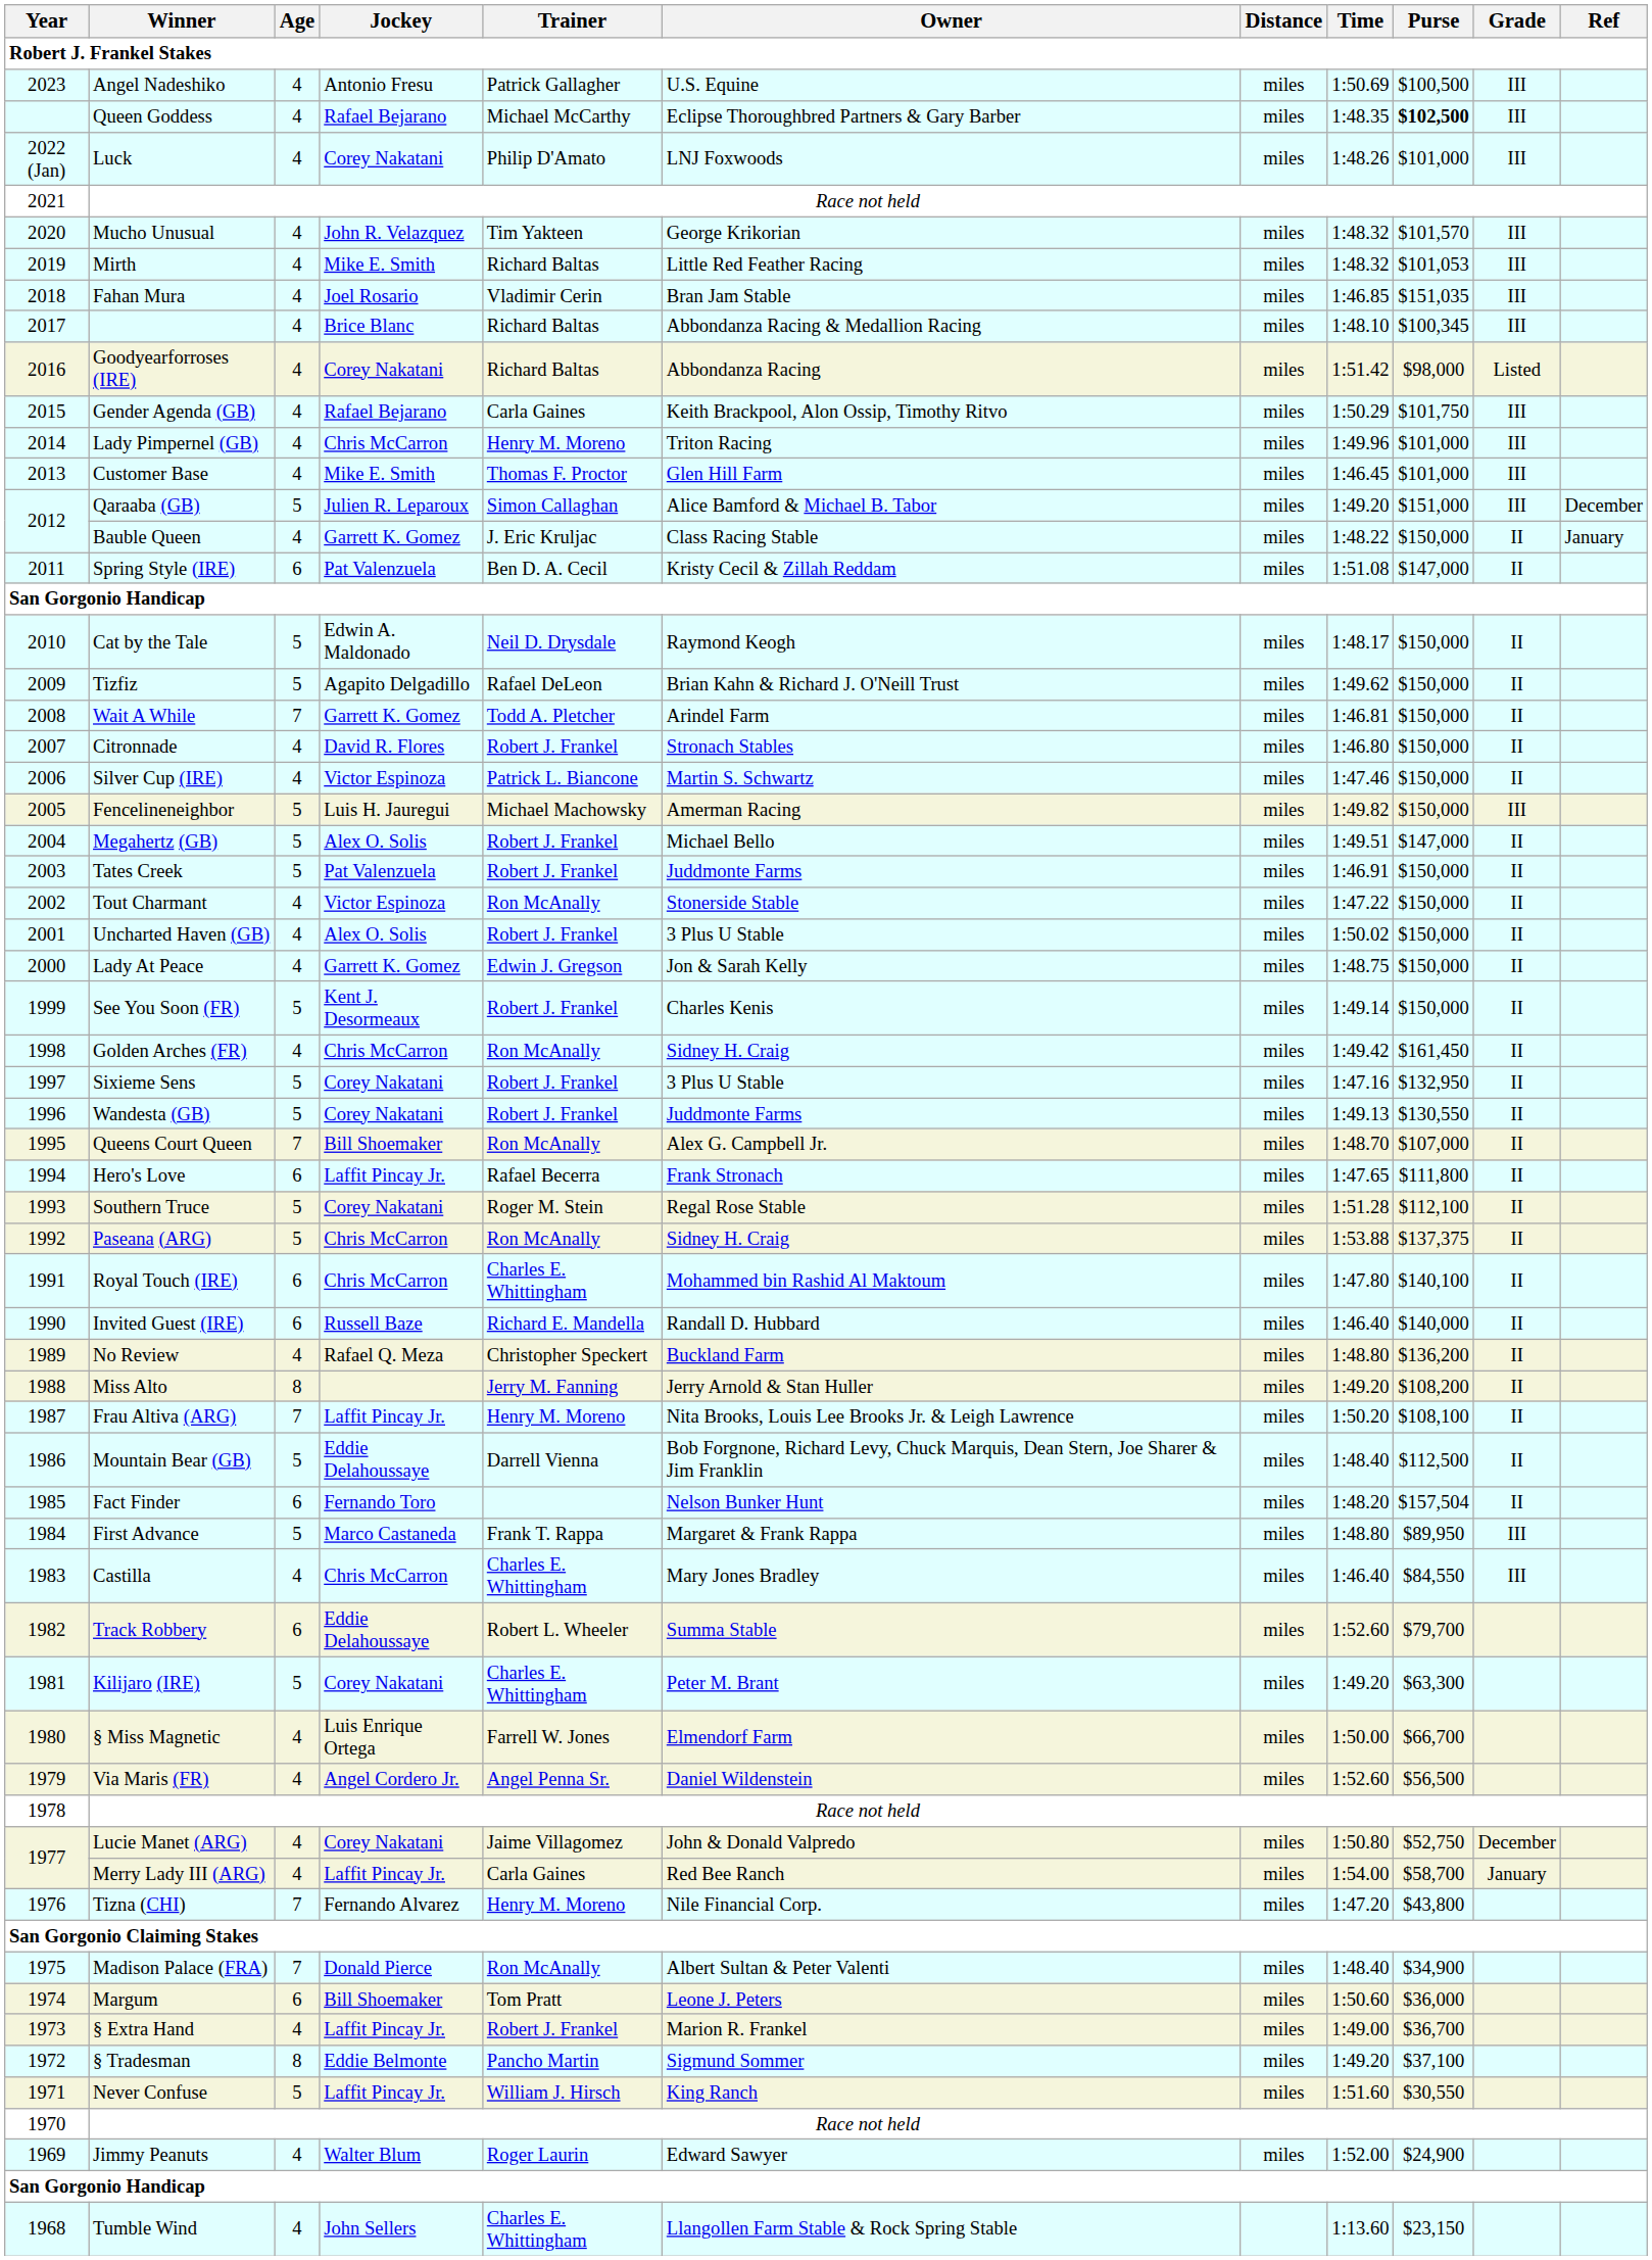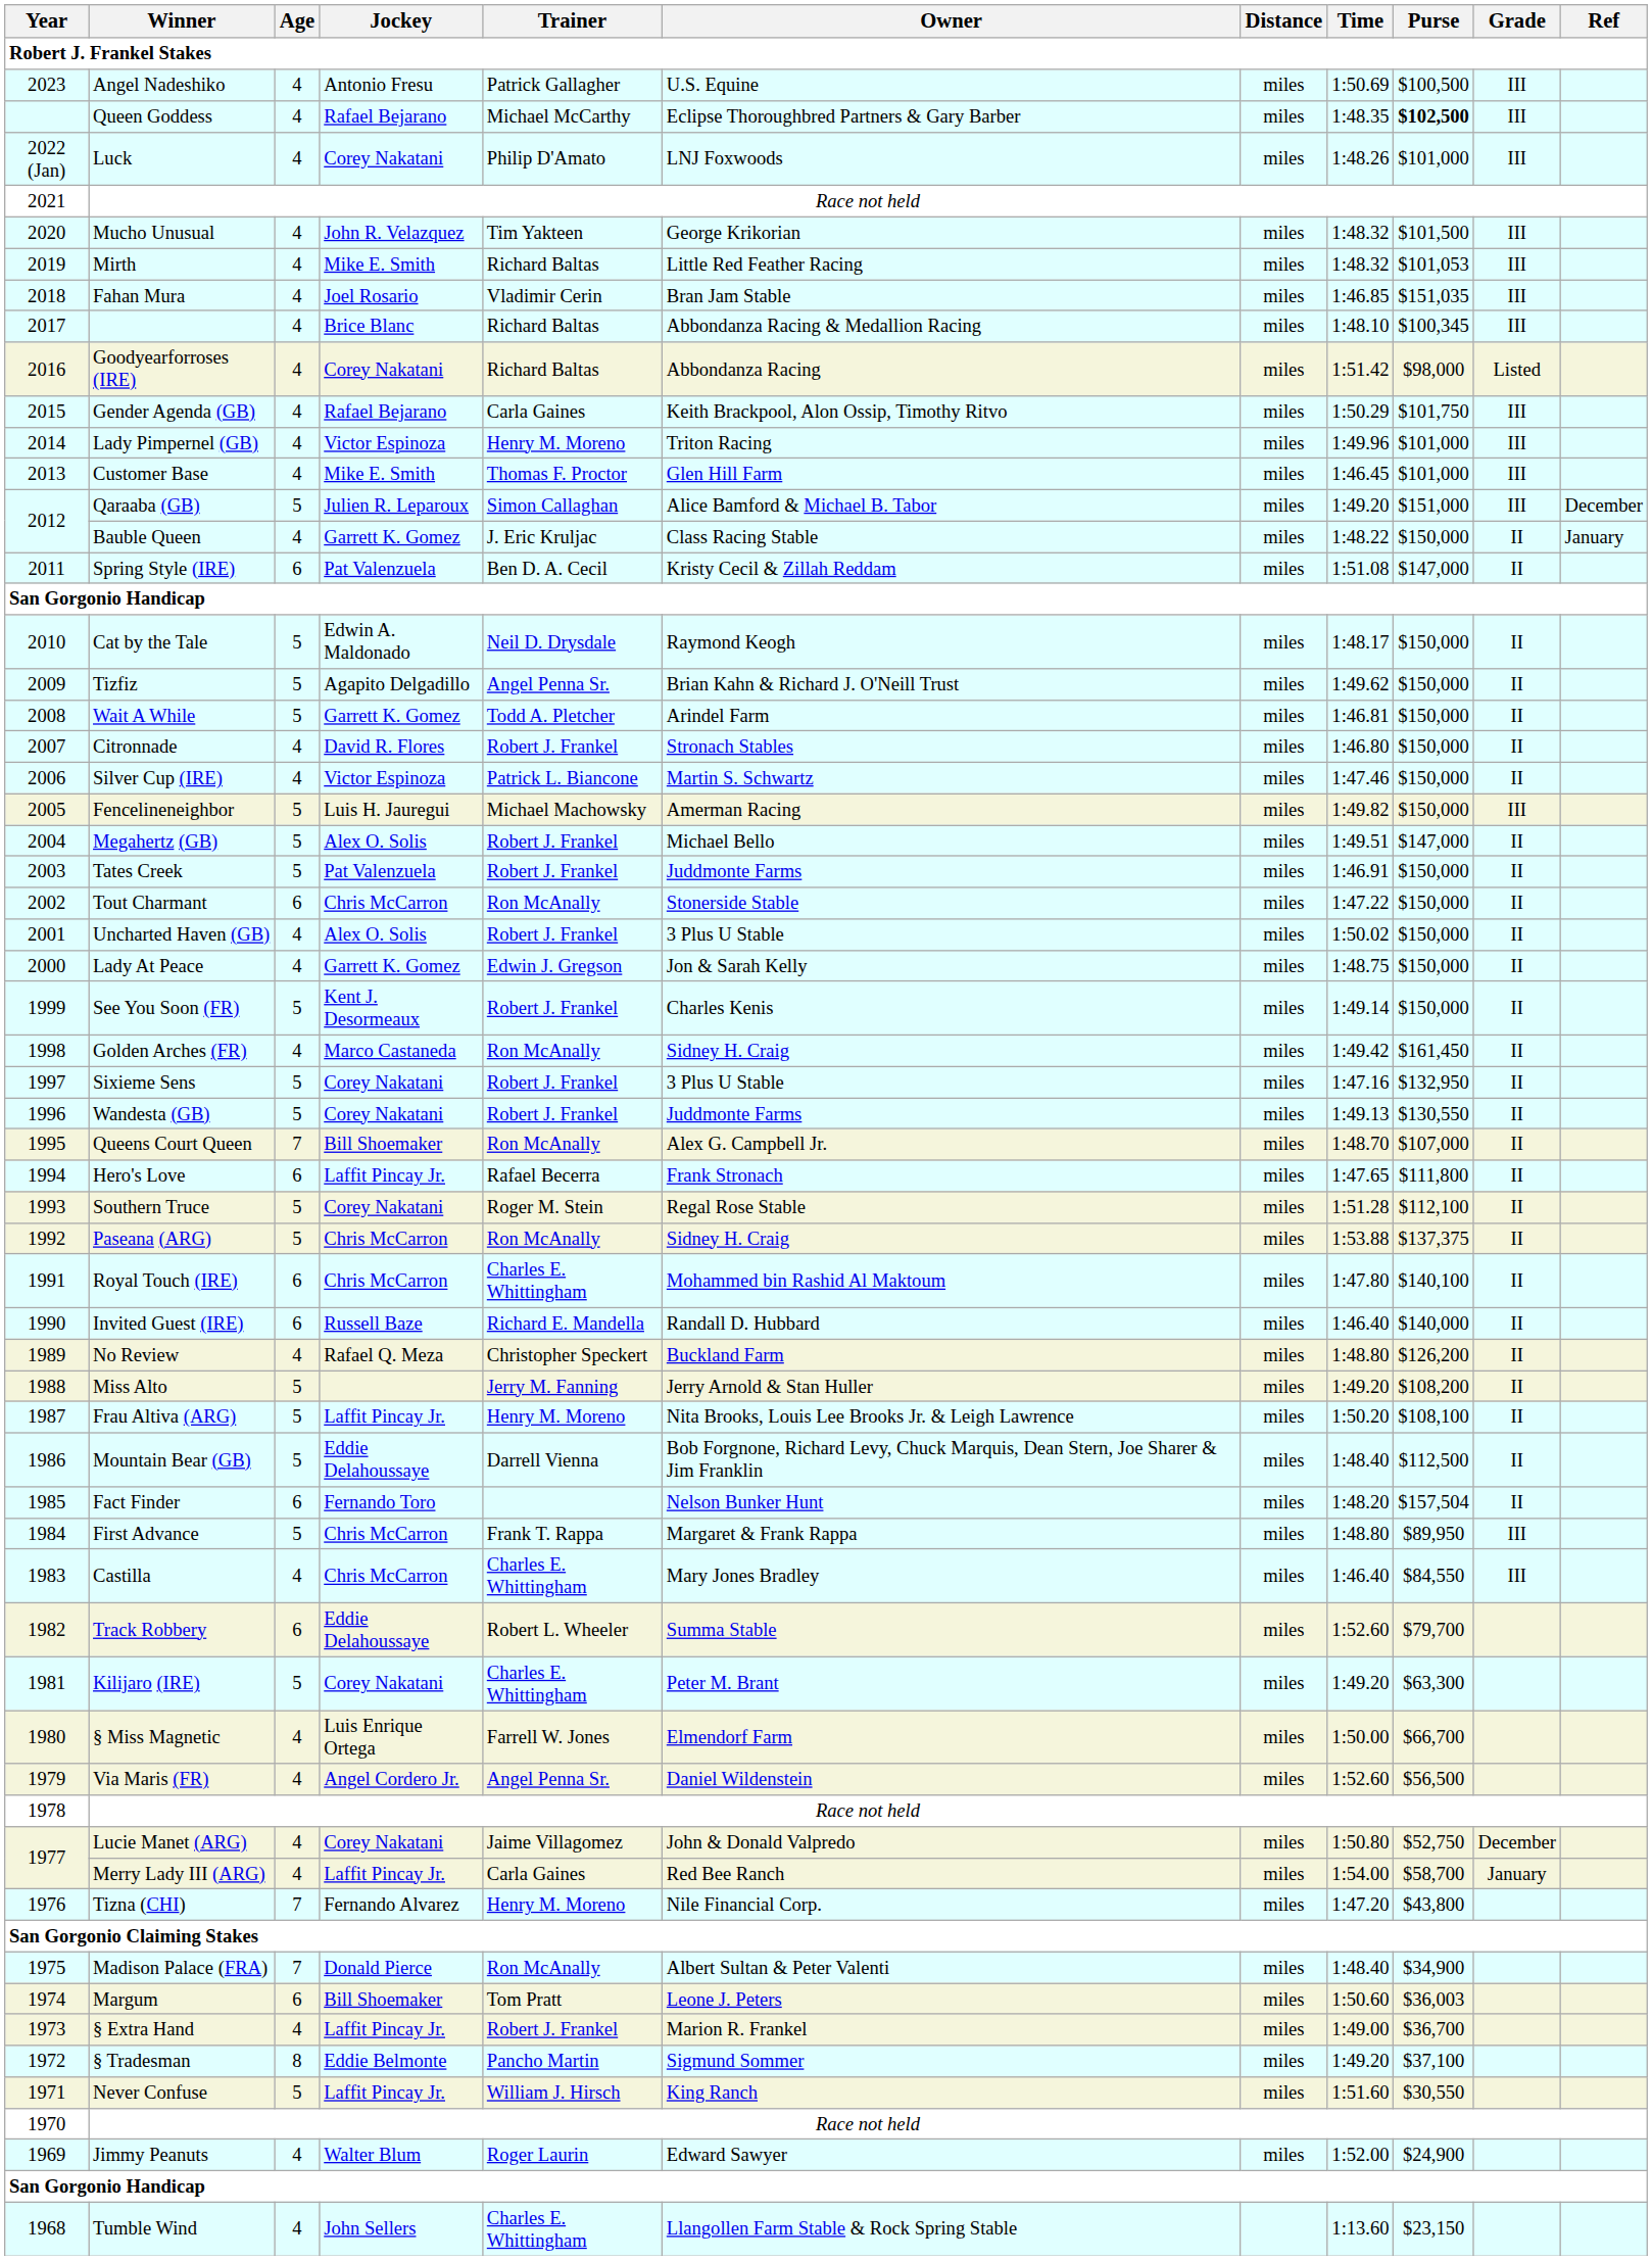Mucho Unusual | Purse: $101,570 -> $101,500
Lady Pimpernel (GB) | Jockey: Chris McCarron -> Victor Espinoza
Tizfiz | Trainer: Rafael DeLeon -> Angel Penna Sr.
Wait A While | Age: 7 -> 5
Tout Charmant | Age: 4 -> 6
Tout Charmant | Jockey: Victor Espinoza -> Chris McCarron
Golden Arches (FR) | Jockey: Chris McCarron -> Marco Castaneda
No Review | Purse: $136,200 -> $126,200
Miss Alto | Age: 8 -> 5
Frau Altiva (ARG) | Age: 7 -> 5
First Advance | Jockey: Marco Castaneda -> Chris McCarron
Margum | Purse: $36,000 -> $36,003
